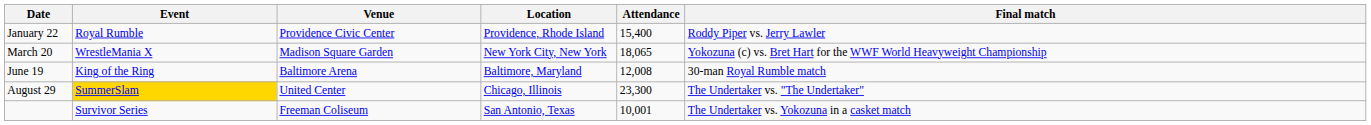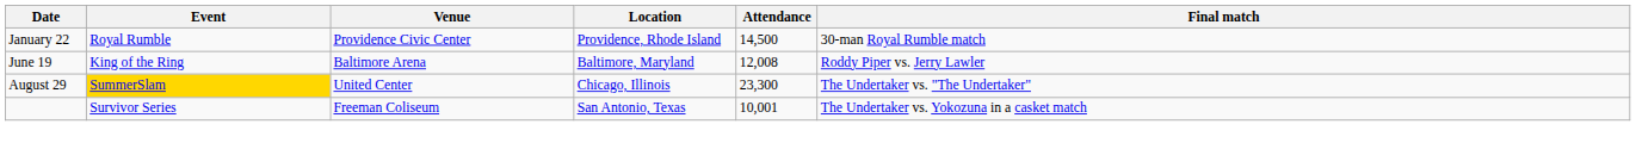January 22 | Attendance: 15,400 -> 14,500
January 22 | Final match: Roddy Piper vs. Jerry Lawler -> 30-man Royal Rumble match
- row: March 20 | WrestleMania X | Madison Square Garden | New York City, New York | 18,065 | Yokozuna (c) vs. Bret Hart for the WWF World Heavyweight Championship
June 19 | Final match: 30-man Royal Rumble match -> Roddy Piper vs. Jerry Lawler
